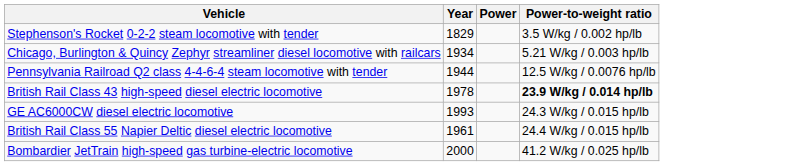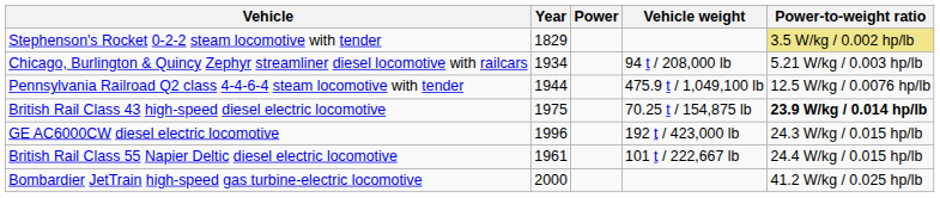+ column: Vehicle weight | 94 t / 208,000 lb | 475.9 t / 1,049,100 lb | 70.25 t / 154,875 lb | 192 t / 423,000 lb | 101 t / 222,667 lb
Stephenson's Rocket 0-2-2 steam locomotive with tender | Power-to-weight ratio: no background -> khaki background
British Rail Class 43 high-speed diesel electric locomotive | Year: 1978 -> 1975
GE AC6000CW diesel electric locomotive | Year: 1993 -> 1996
